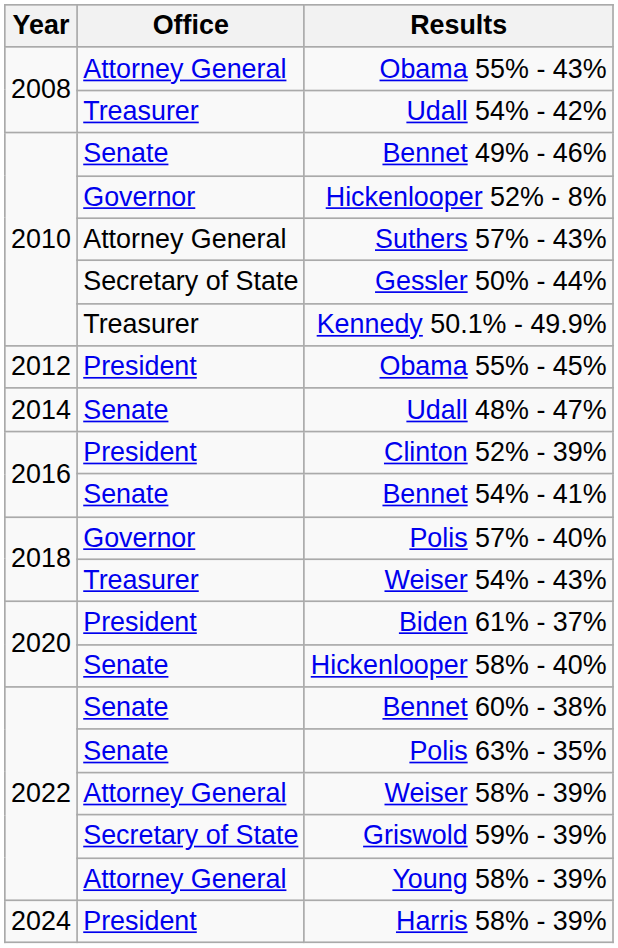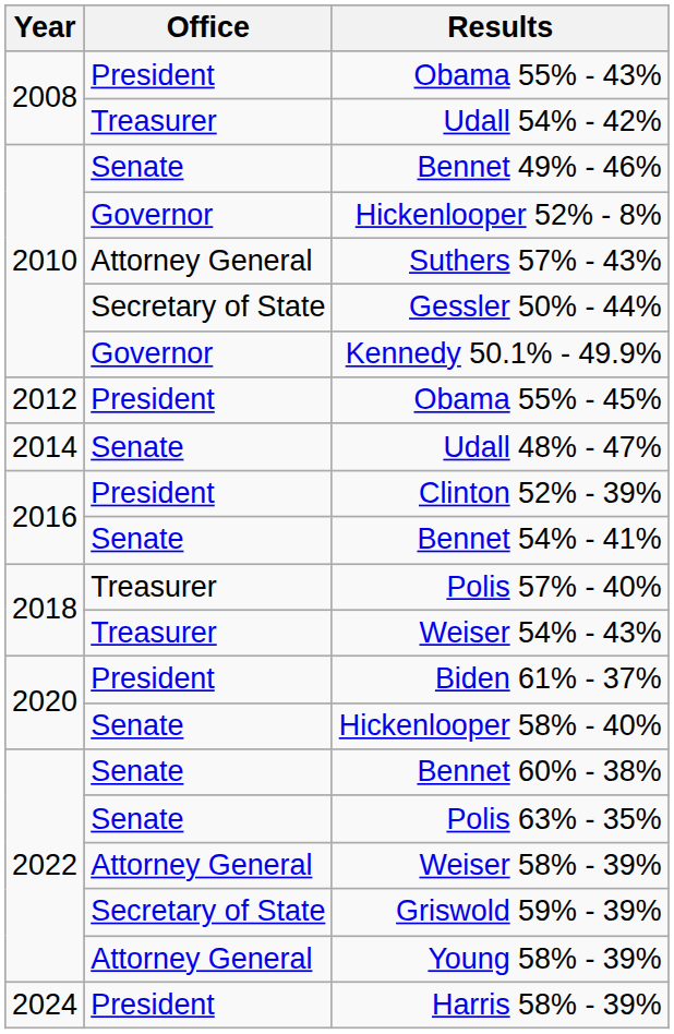Obama 55% - 43% | Office: Attorney General -> President
Kennedy 50.1% - 49.9% | Office: Treasurer -> Governor
Polis 57% - 40% | Office: Governor -> Treasurer
